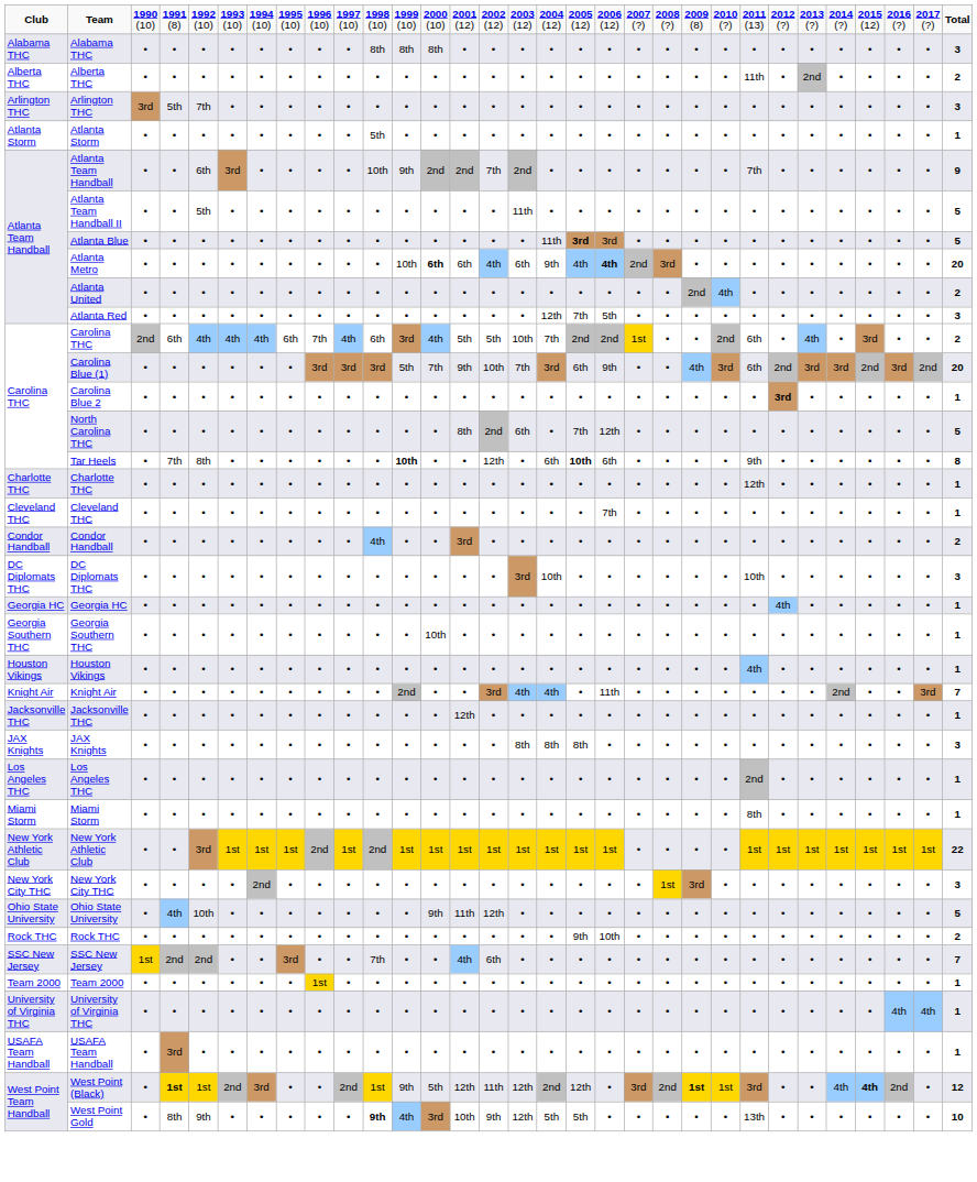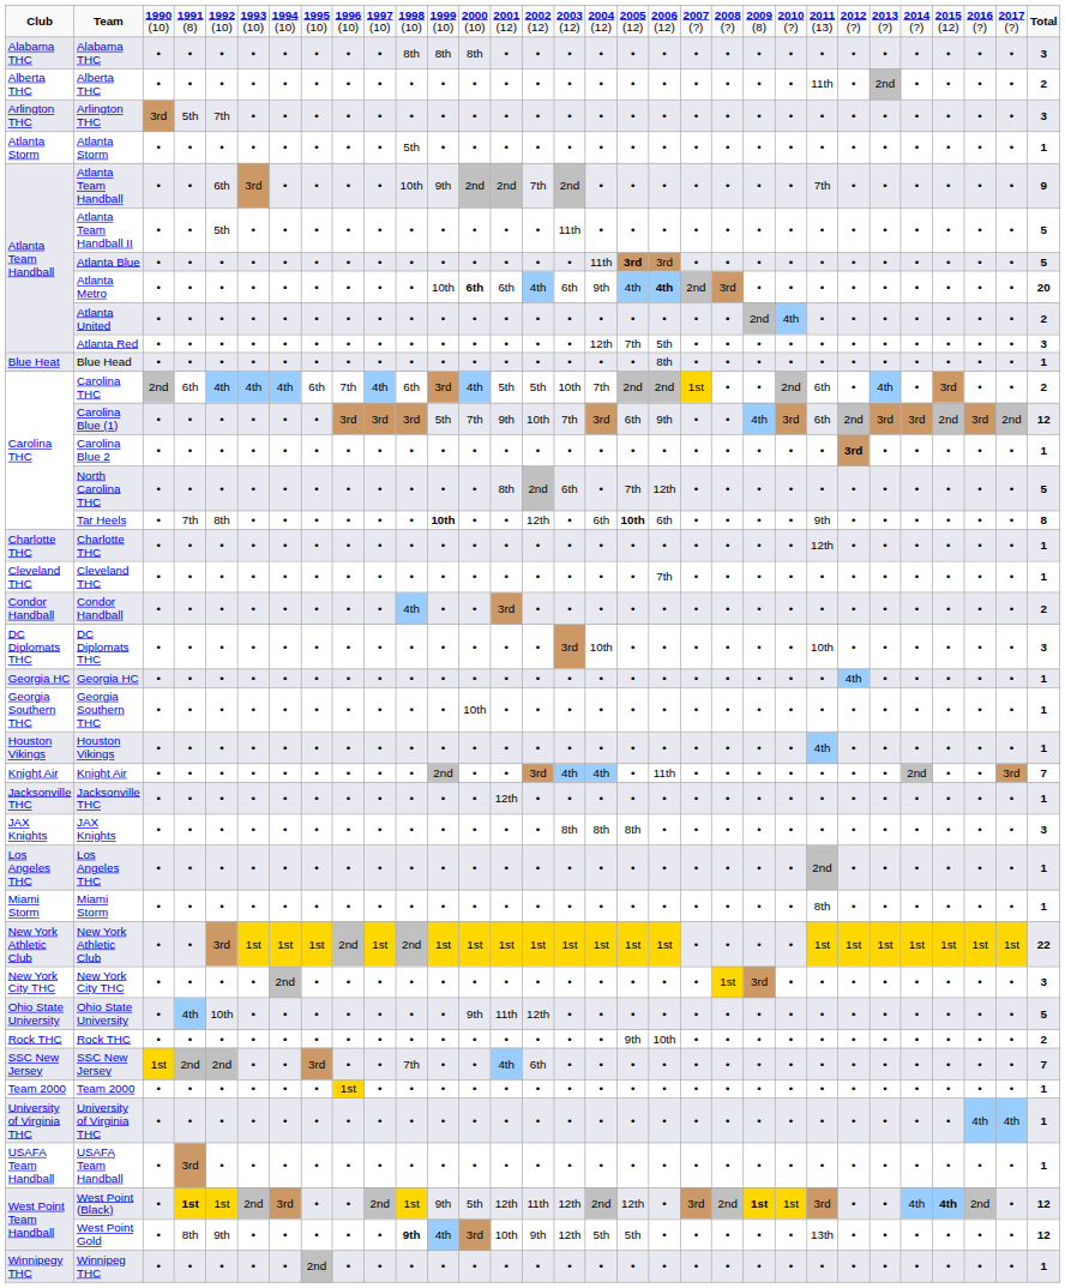+ row: Blue Heat | Blue Head | • | • | • | • | • | • | • | • | • | • | • | • | • | • | • | • | 8th | • | • | • | • | • | • | • | • | • | • | • | 1
Carolina Blue (1) | column 31: 20 -> 12
West Point Gold | column 31: 10 -> 12
+ row: Winnipegy THC | Winnipeg THC | • | • | • | • | • | 2nd | • | • | • | • | • | • | • | • | • | • | • | • | • | • | • | • | • | • | • | • | • | • | 1
